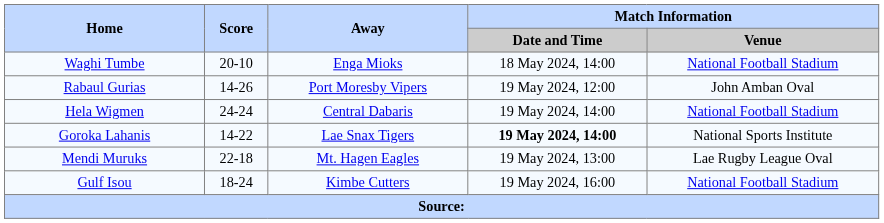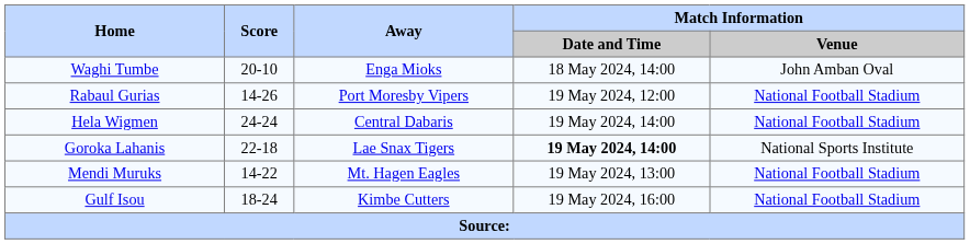Waghi Tumbe | Match Information / Venue: National Football Stadium -> John Amban Oval
Rabaul Gurias | Match Information / Venue: John Amban Oval -> National Football Stadium
Goroka Lahanis | Score: 14-22 -> 22-18
Mendi Muruks | Score: 22-18 -> 14-22
Mendi Muruks | Match Information / Venue: Lae Rugby League Oval -> National Football Stadium
